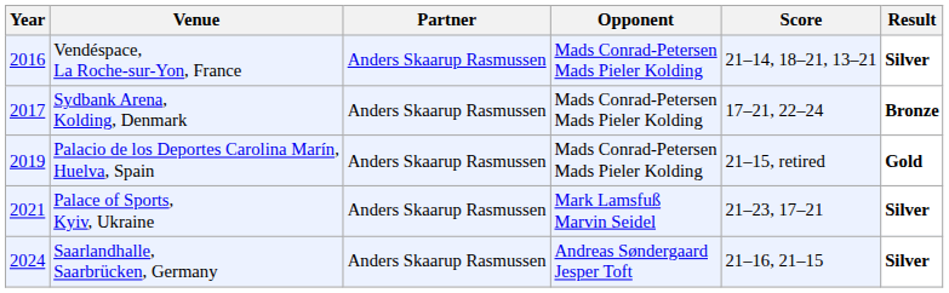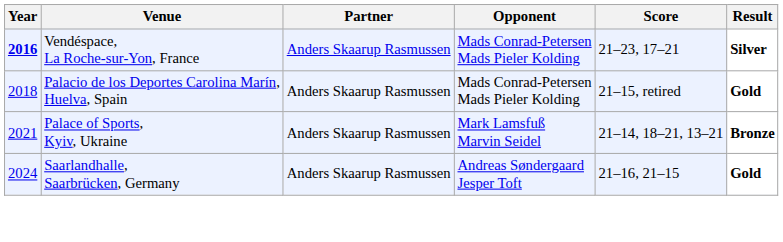Vendéspace, La Roche-sur-Yon, France | Year: normal -> bold
Vendéspace, La Roche-sur-Yon, France | Score: 21–14, 18–21, 13–21 -> 21–23, 17–21
- row: 2017 | Sydbank Arena, Kolding, Denmark | Anders Skaarup Rasmussen | Mads Conrad-Petersen Mads Pieler Kolding | 17–21, 22–24 | Bronze
Palacio de los Deportes Carolina Marín, Huelva, Spain | Year: 2019 -> 2018
Palace of Sports, Kyiv, Ukraine | Score: 21–23, 17–21 -> 21–14, 18–21, 13–21
Palace of Sports, Kyiv, Ukraine | Result: Silver -> Bronze
Saarlandhalle, Saarbrücken, Germany | Result: Silver -> Gold
